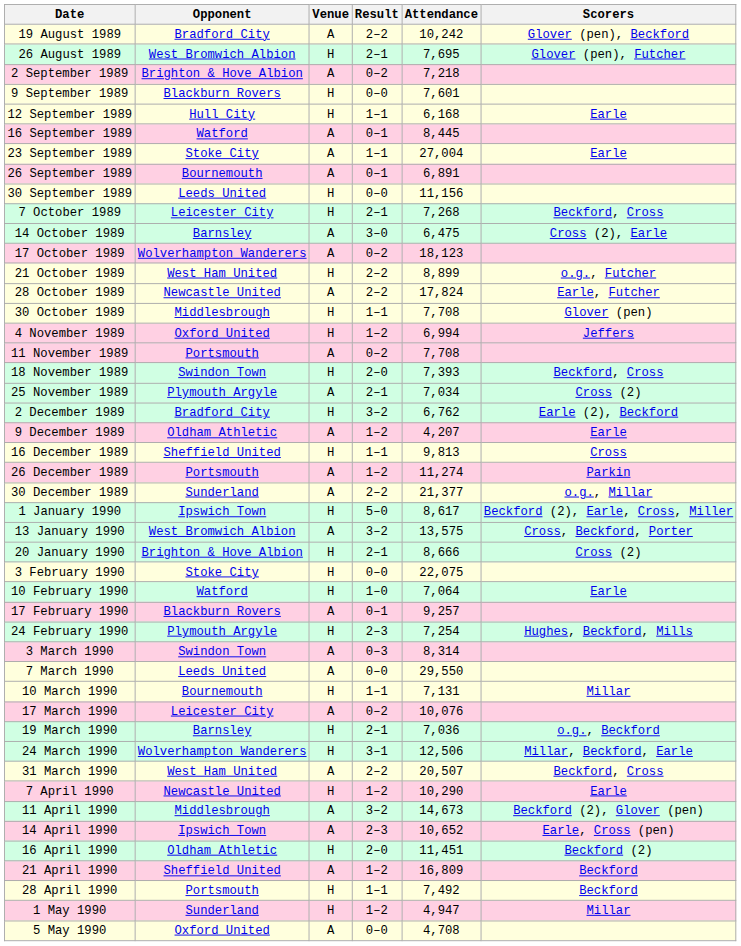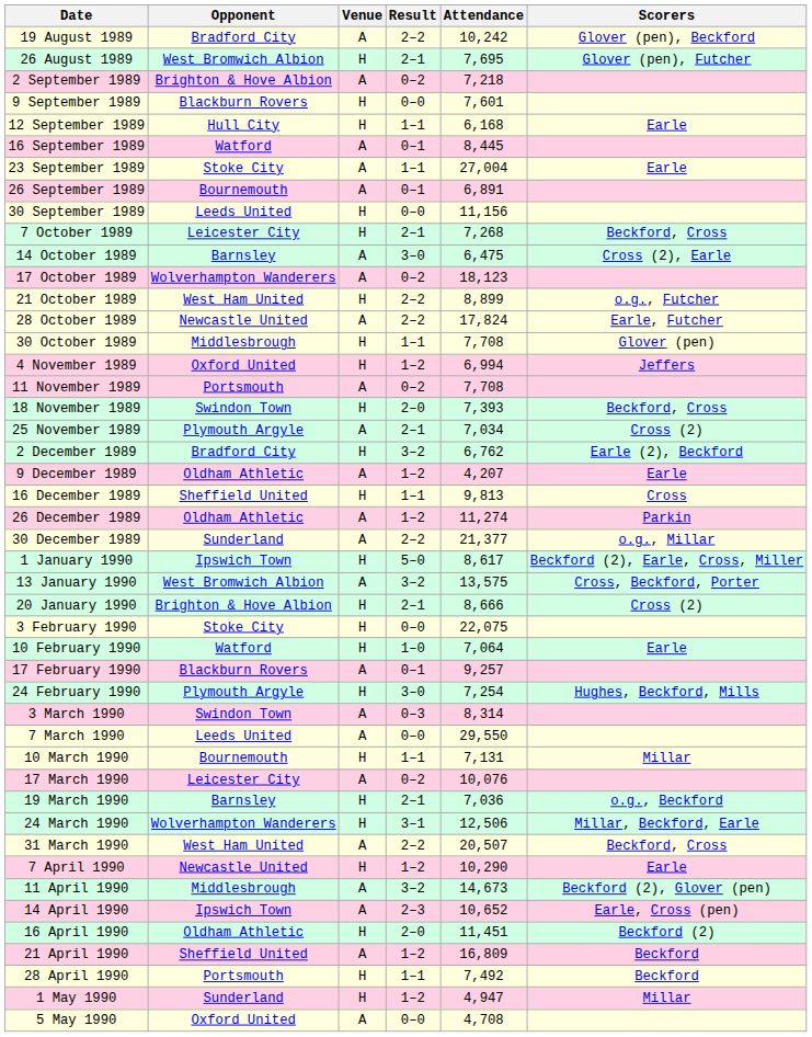26 December 1989 | Opponent: Portsmouth -> Oldham Athletic
24 February 1990 | Result: 2–3 -> 3–0
